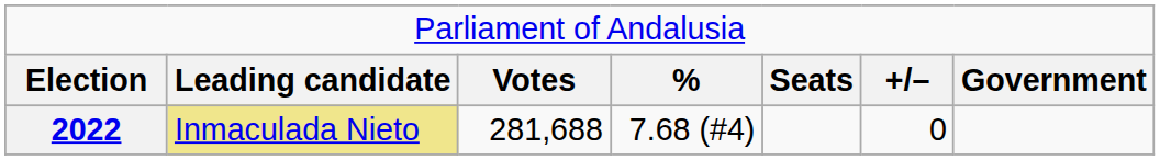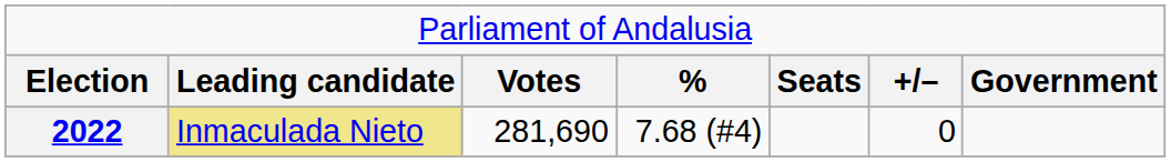2022 | column 3: 281,688 -> 281,690
